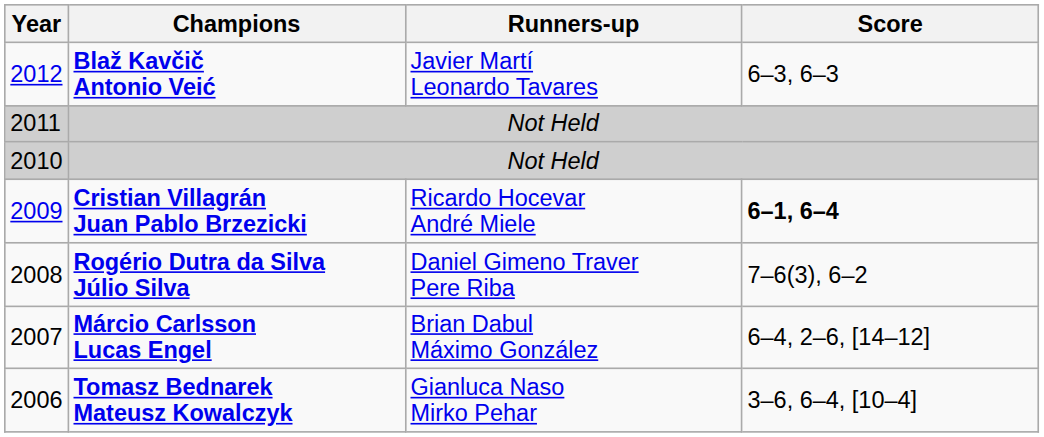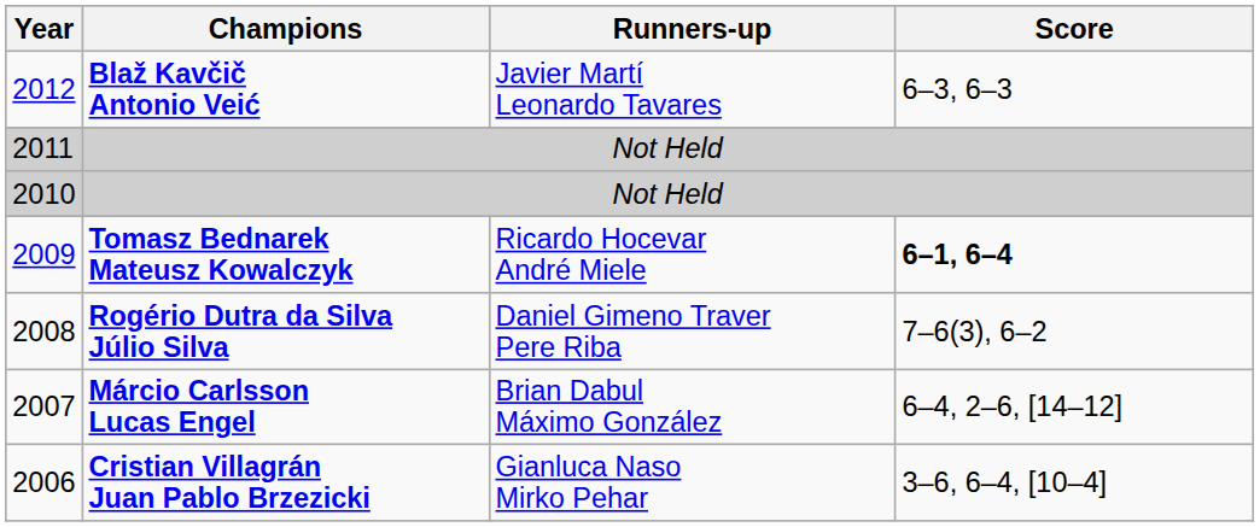2009 | Champions: Cristian Villagrán Juan Pablo Brzezicki -> Tomasz Bednarek Mateusz Kowalczyk
2006 | Champions: Tomasz Bednarek Mateusz Kowalczyk -> Cristian Villagrán Juan Pablo Brzezicki
